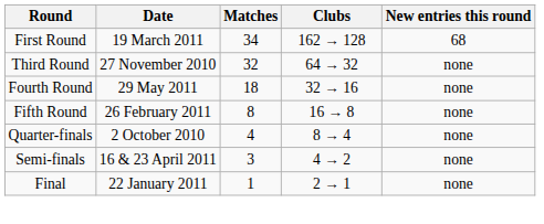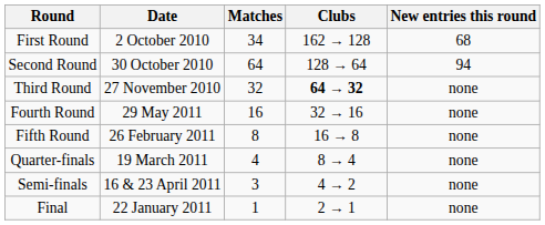First Round | Date: 19 March 2011 -> 2 October 2010
+ row: Second Round | 30 October 2010 | 64 | 128 → 64 | 94
Third Round | Clubs: normal -> bold
Fourth Round | Matches: 18 -> 16
Quarter-finals | Date: 2 October 2010 -> 19 March 2011
